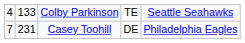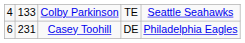Casey Toohill | column 1: 7 -> 6
